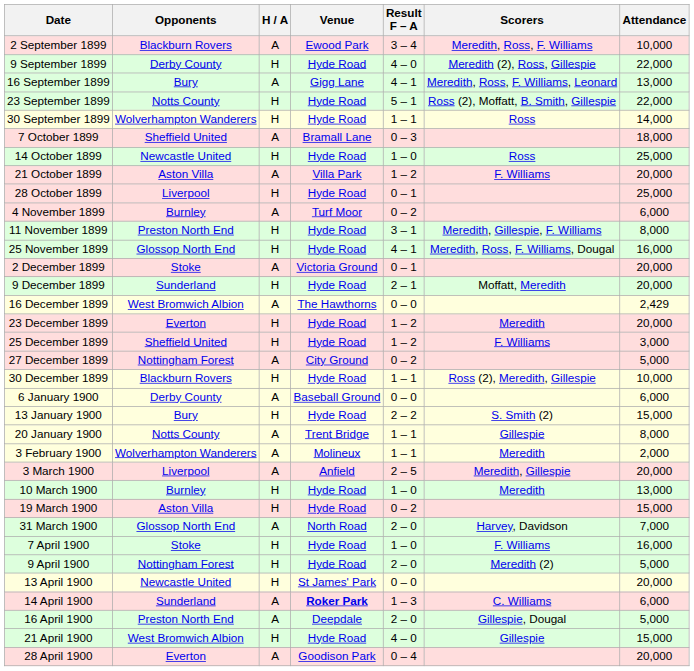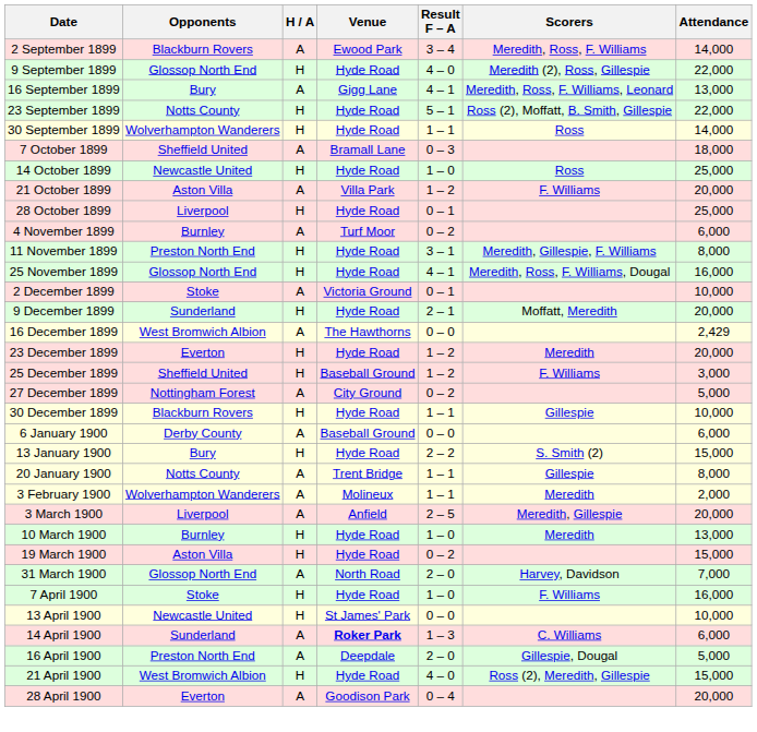2 September 1899 | Attendance: 10,000 -> 14,000
9 September 1899 | Opponents: Derby County -> Glossop North End
2 December 1899 | Attendance: 20,000 -> 10,000
25 December 1899 | Venue: Hyde Road -> Baseball Ground
30 December 1899 | Scorers: Ross (2), Meredith, Gillespie -> Gillespie
- row: 9 April 1900 | Nottingham Forest | H | Hyde Road | 2 – 0 | Meredith (2) | 5,000
13 April 1900 | Attendance: 20,000 -> 10,000
21 April 1900 | Scorers: Gillespie -> Ross (2), Meredith, Gillespie
